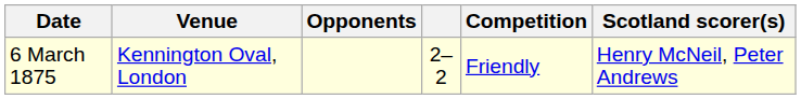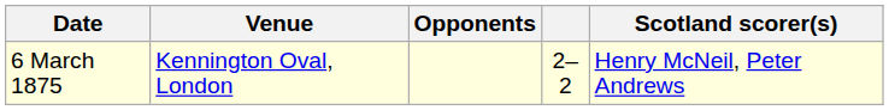- column: Competition | Friendly
